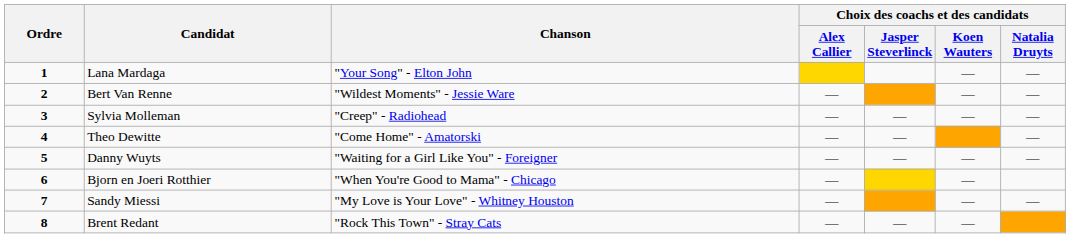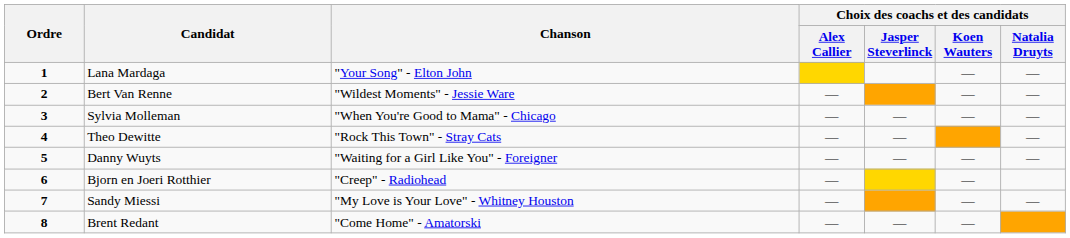Sylvia Molleman | Chanson: "Creep" - Radiohead -> "When You're Good to Mama" - Chicago
Theo Dewitte | Chanson: "Come Home" - Amatorski -> "Rock This Town" - Stray Cats
Bjorn en Joeri Rotthier | Chanson: "When You're Good to Mama" - Chicago -> "Creep" - Radiohead
Brent Redant | Chanson: "Rock This Town" - Stray Cats -> "Come Home" - Amatorski
